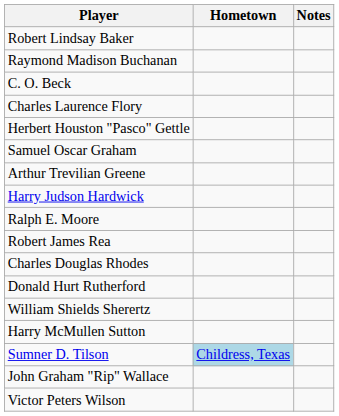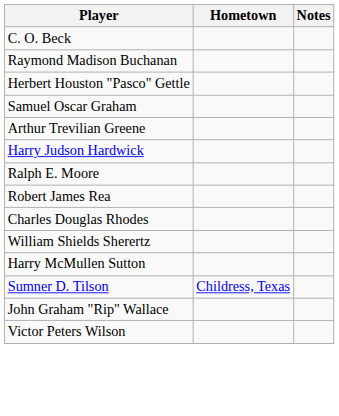- row: Robert Lindsay Baker
rows swapped: C. O. Beck <-> Raymond Madison Buchanan
- row: Charles Laurence Flory
- row: Donald Hurt Rutherford
Sumner D. Tilson | Hometown: lightblue background -> no background
